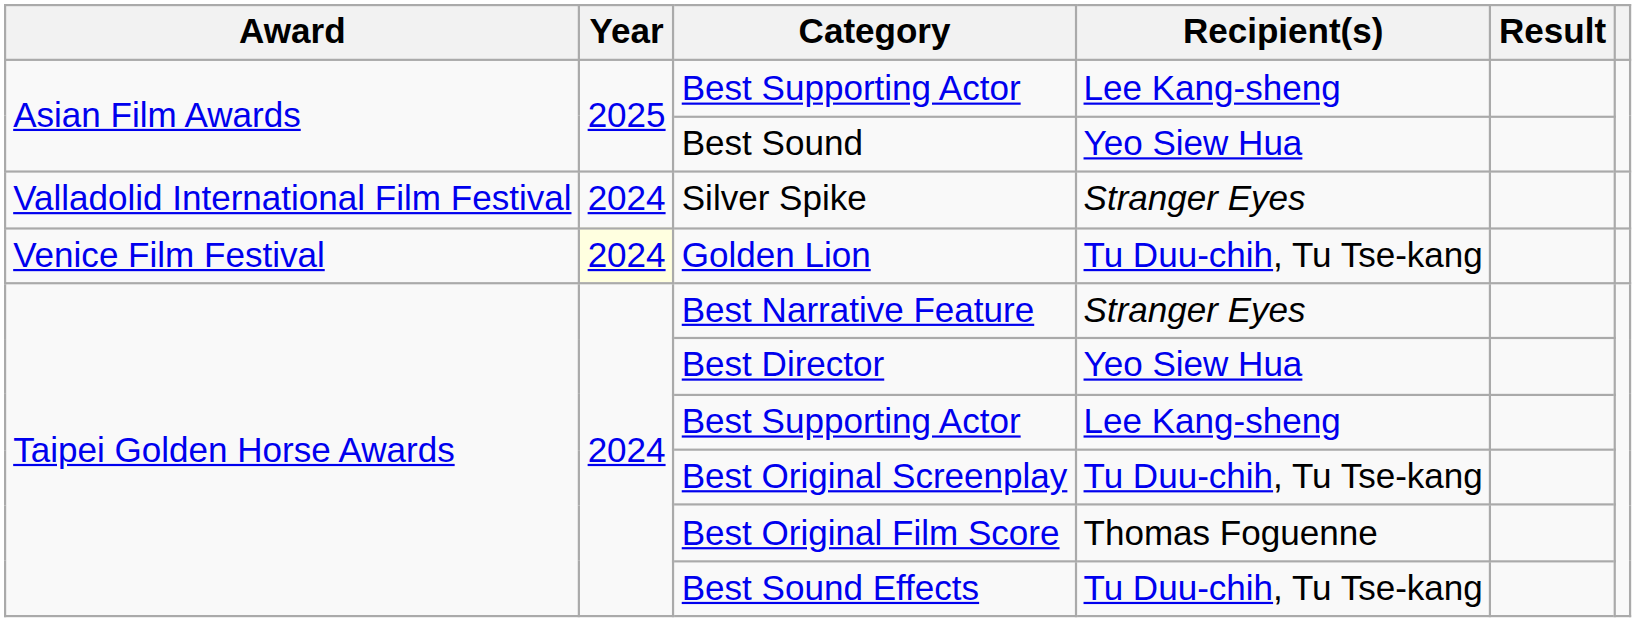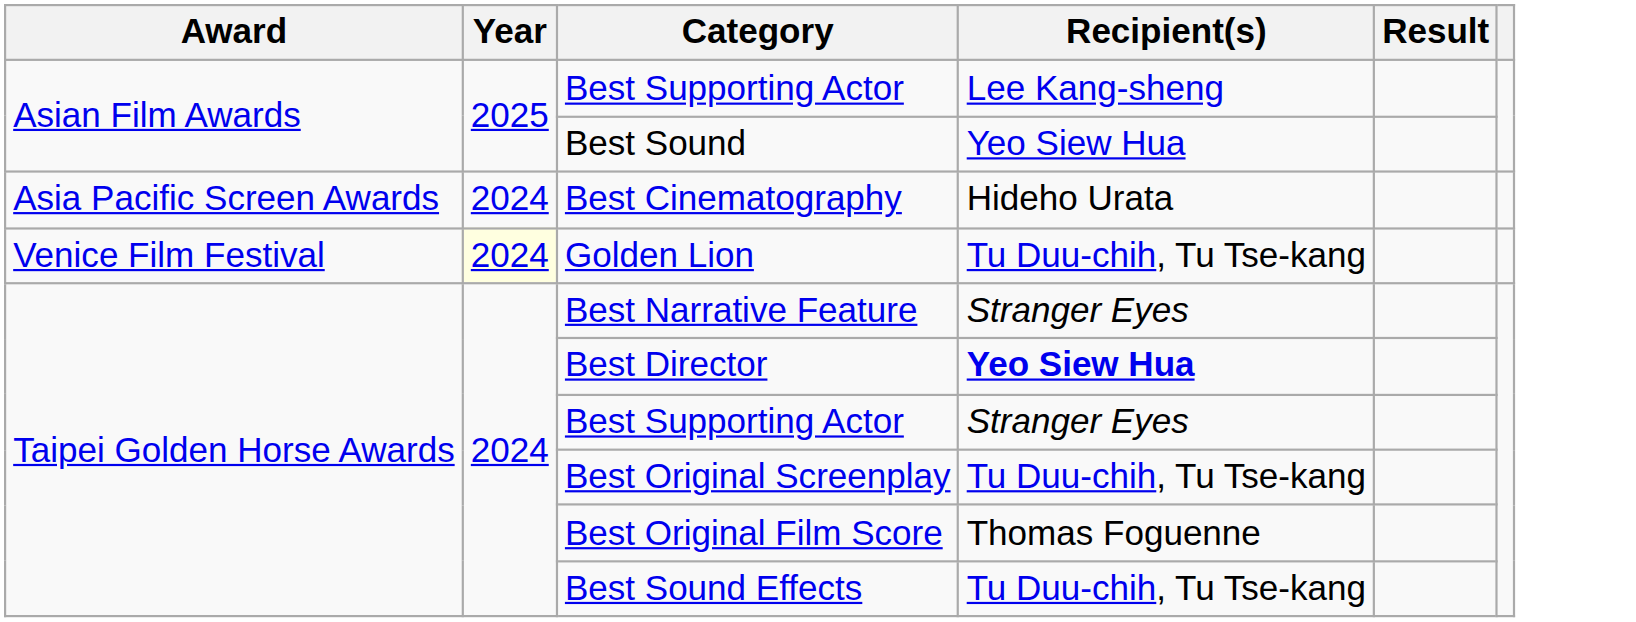+ row: Asia Pacific Screen Awards | 2024 | Best Cinematography | Hideho Urata
- row: Valladolid International Film Festival | 2024 | Silver Spike | Stranger Eyes
Best Director | Recipient(s): normal -> bold
Taipei Golden Horse Awards / Best Supporting Actor | Recipient(s): Lee Kang-sheng -> Stranger Eyes
